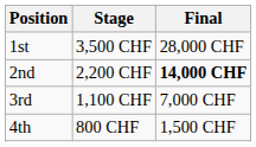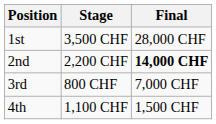3rd | Stage: 1,100 CHF -> 800 CHF
4th | Stage: 800 CHF -> 1,100 CHF
